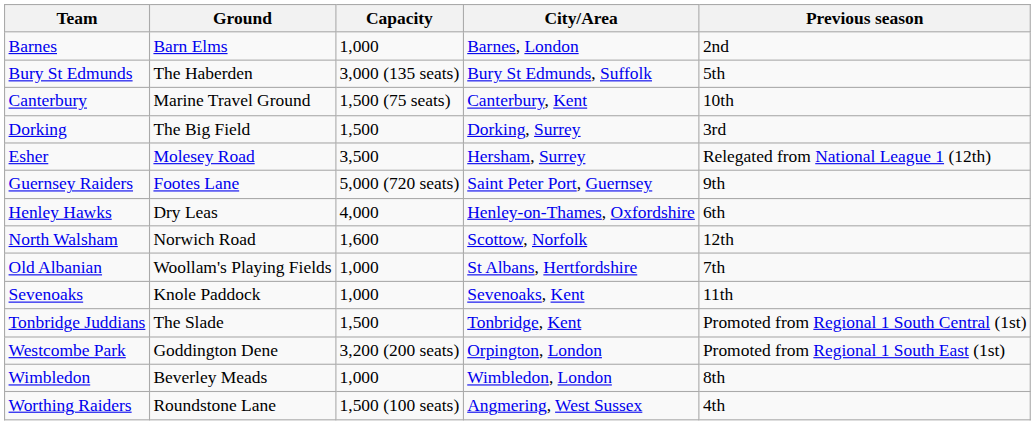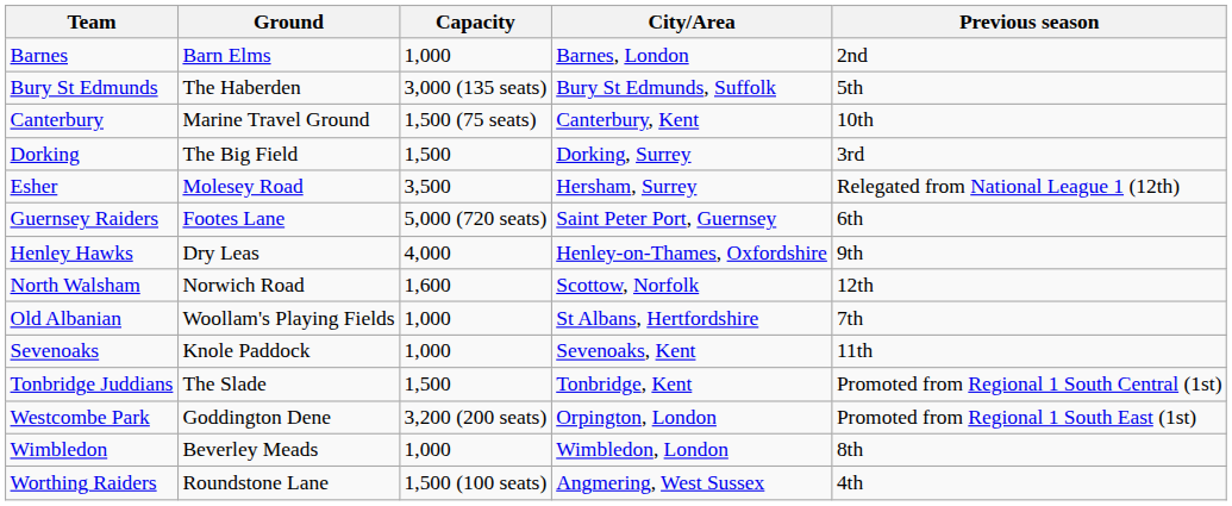Guernsey Raiders | Previous season: 9th -> 6th
Henley Hawks | Previous season: 6th -> 9th
